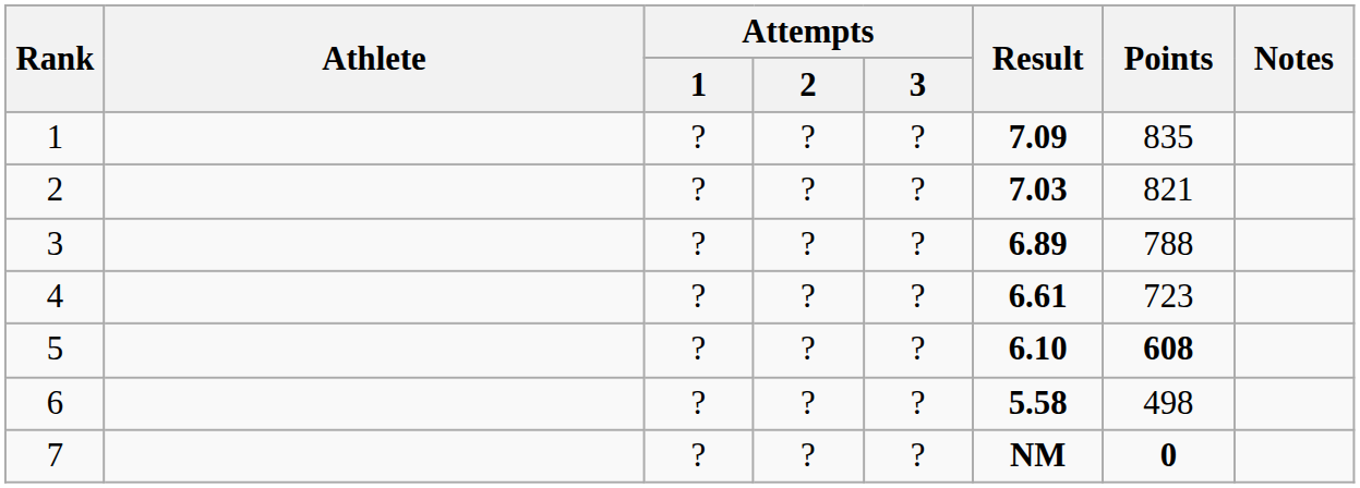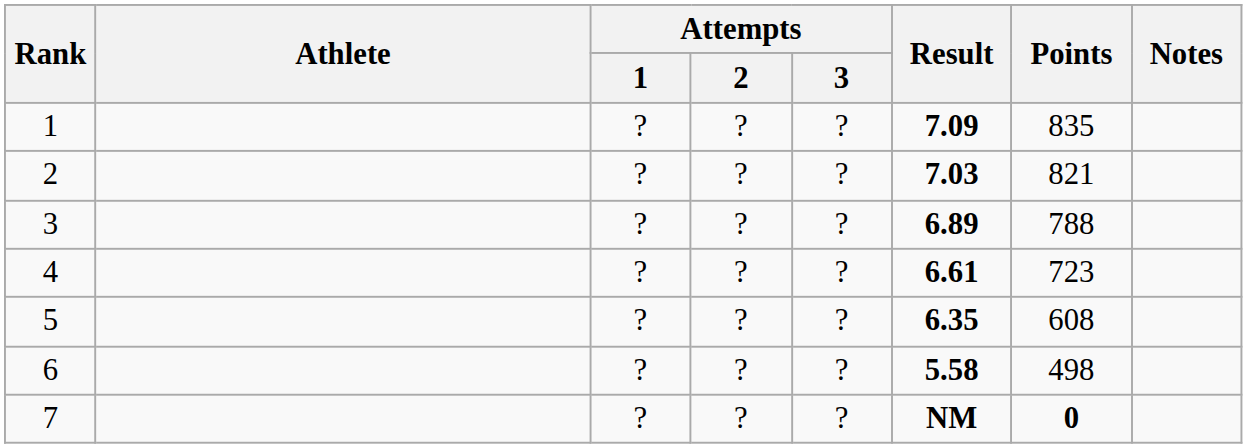5 | Result: 6.10 -> 6.35
5 | Points: bold -> normal
